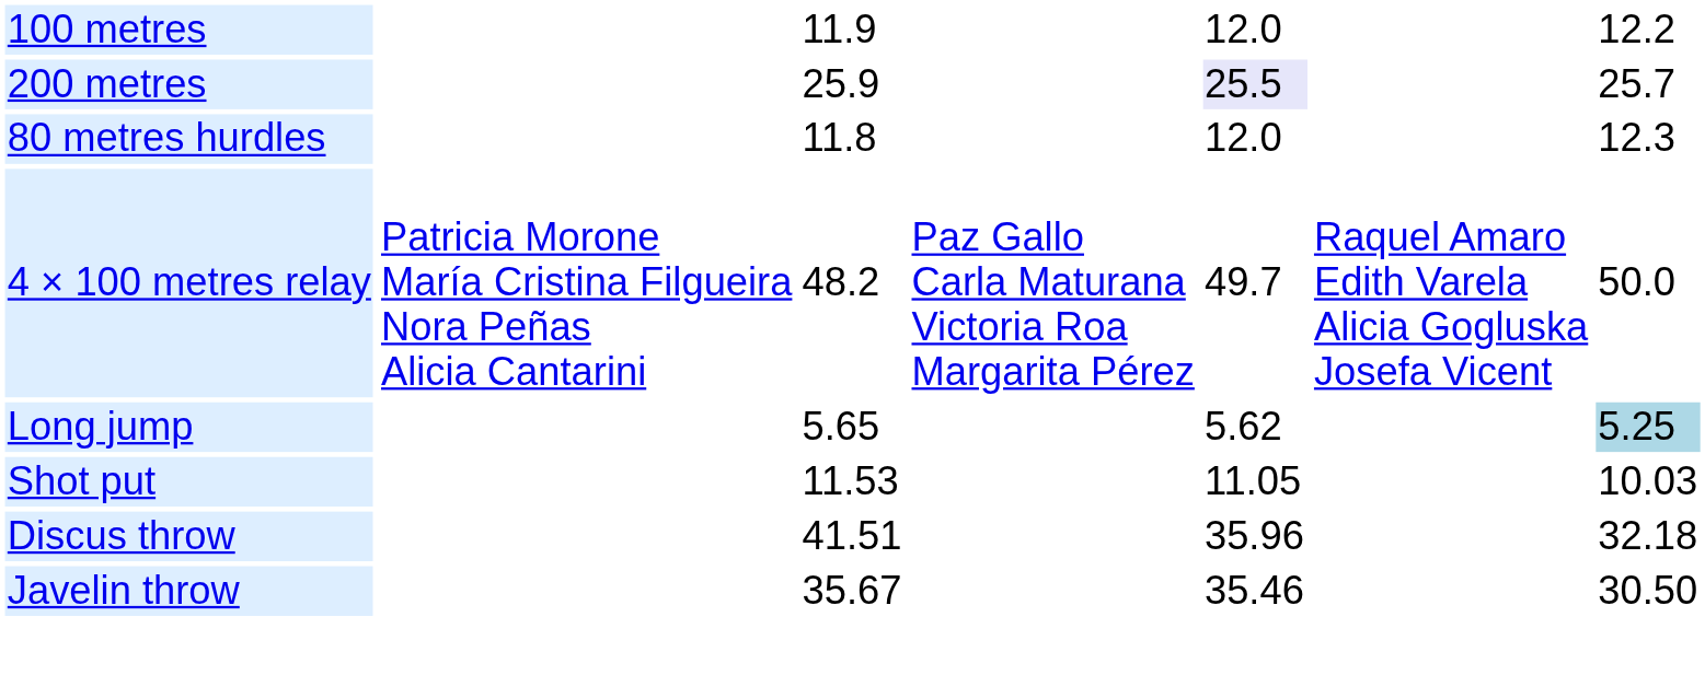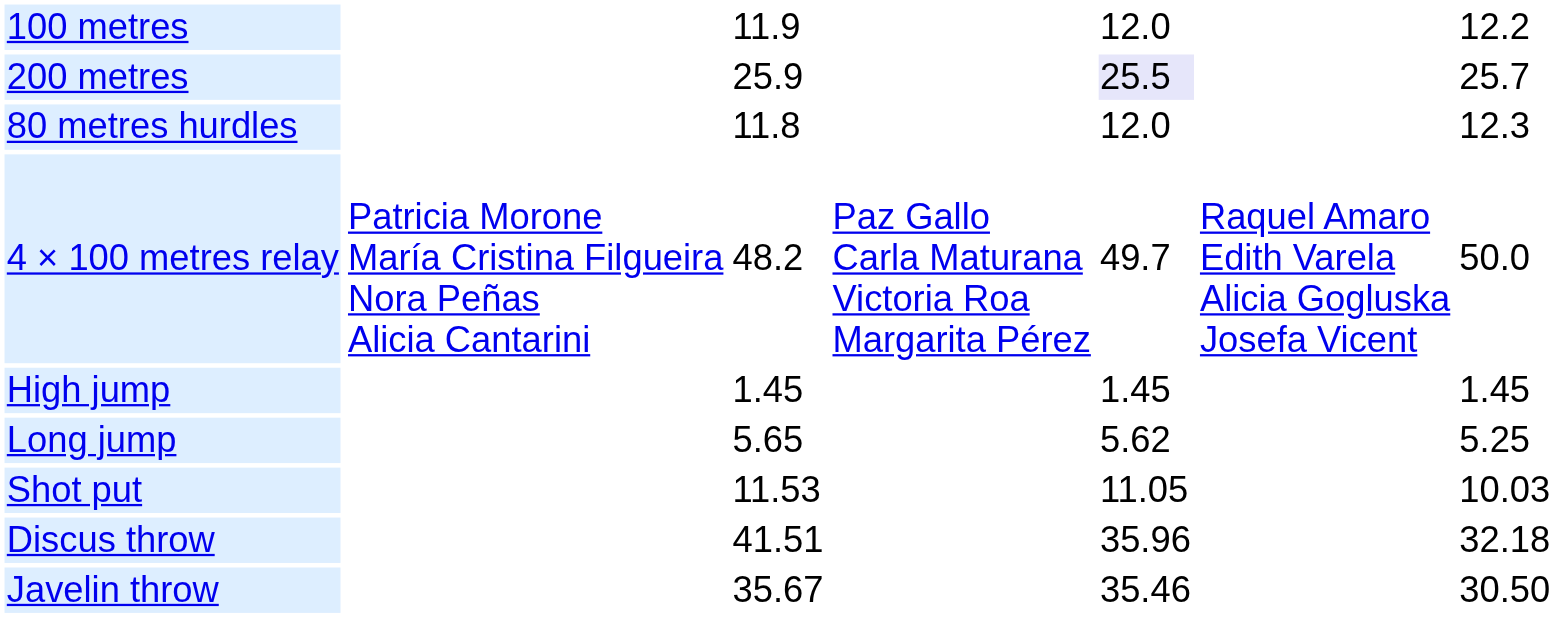+ row: High jump | 1.45 | 1.45 | 1.45
Long jump | column 7: lightblue background -> no background
